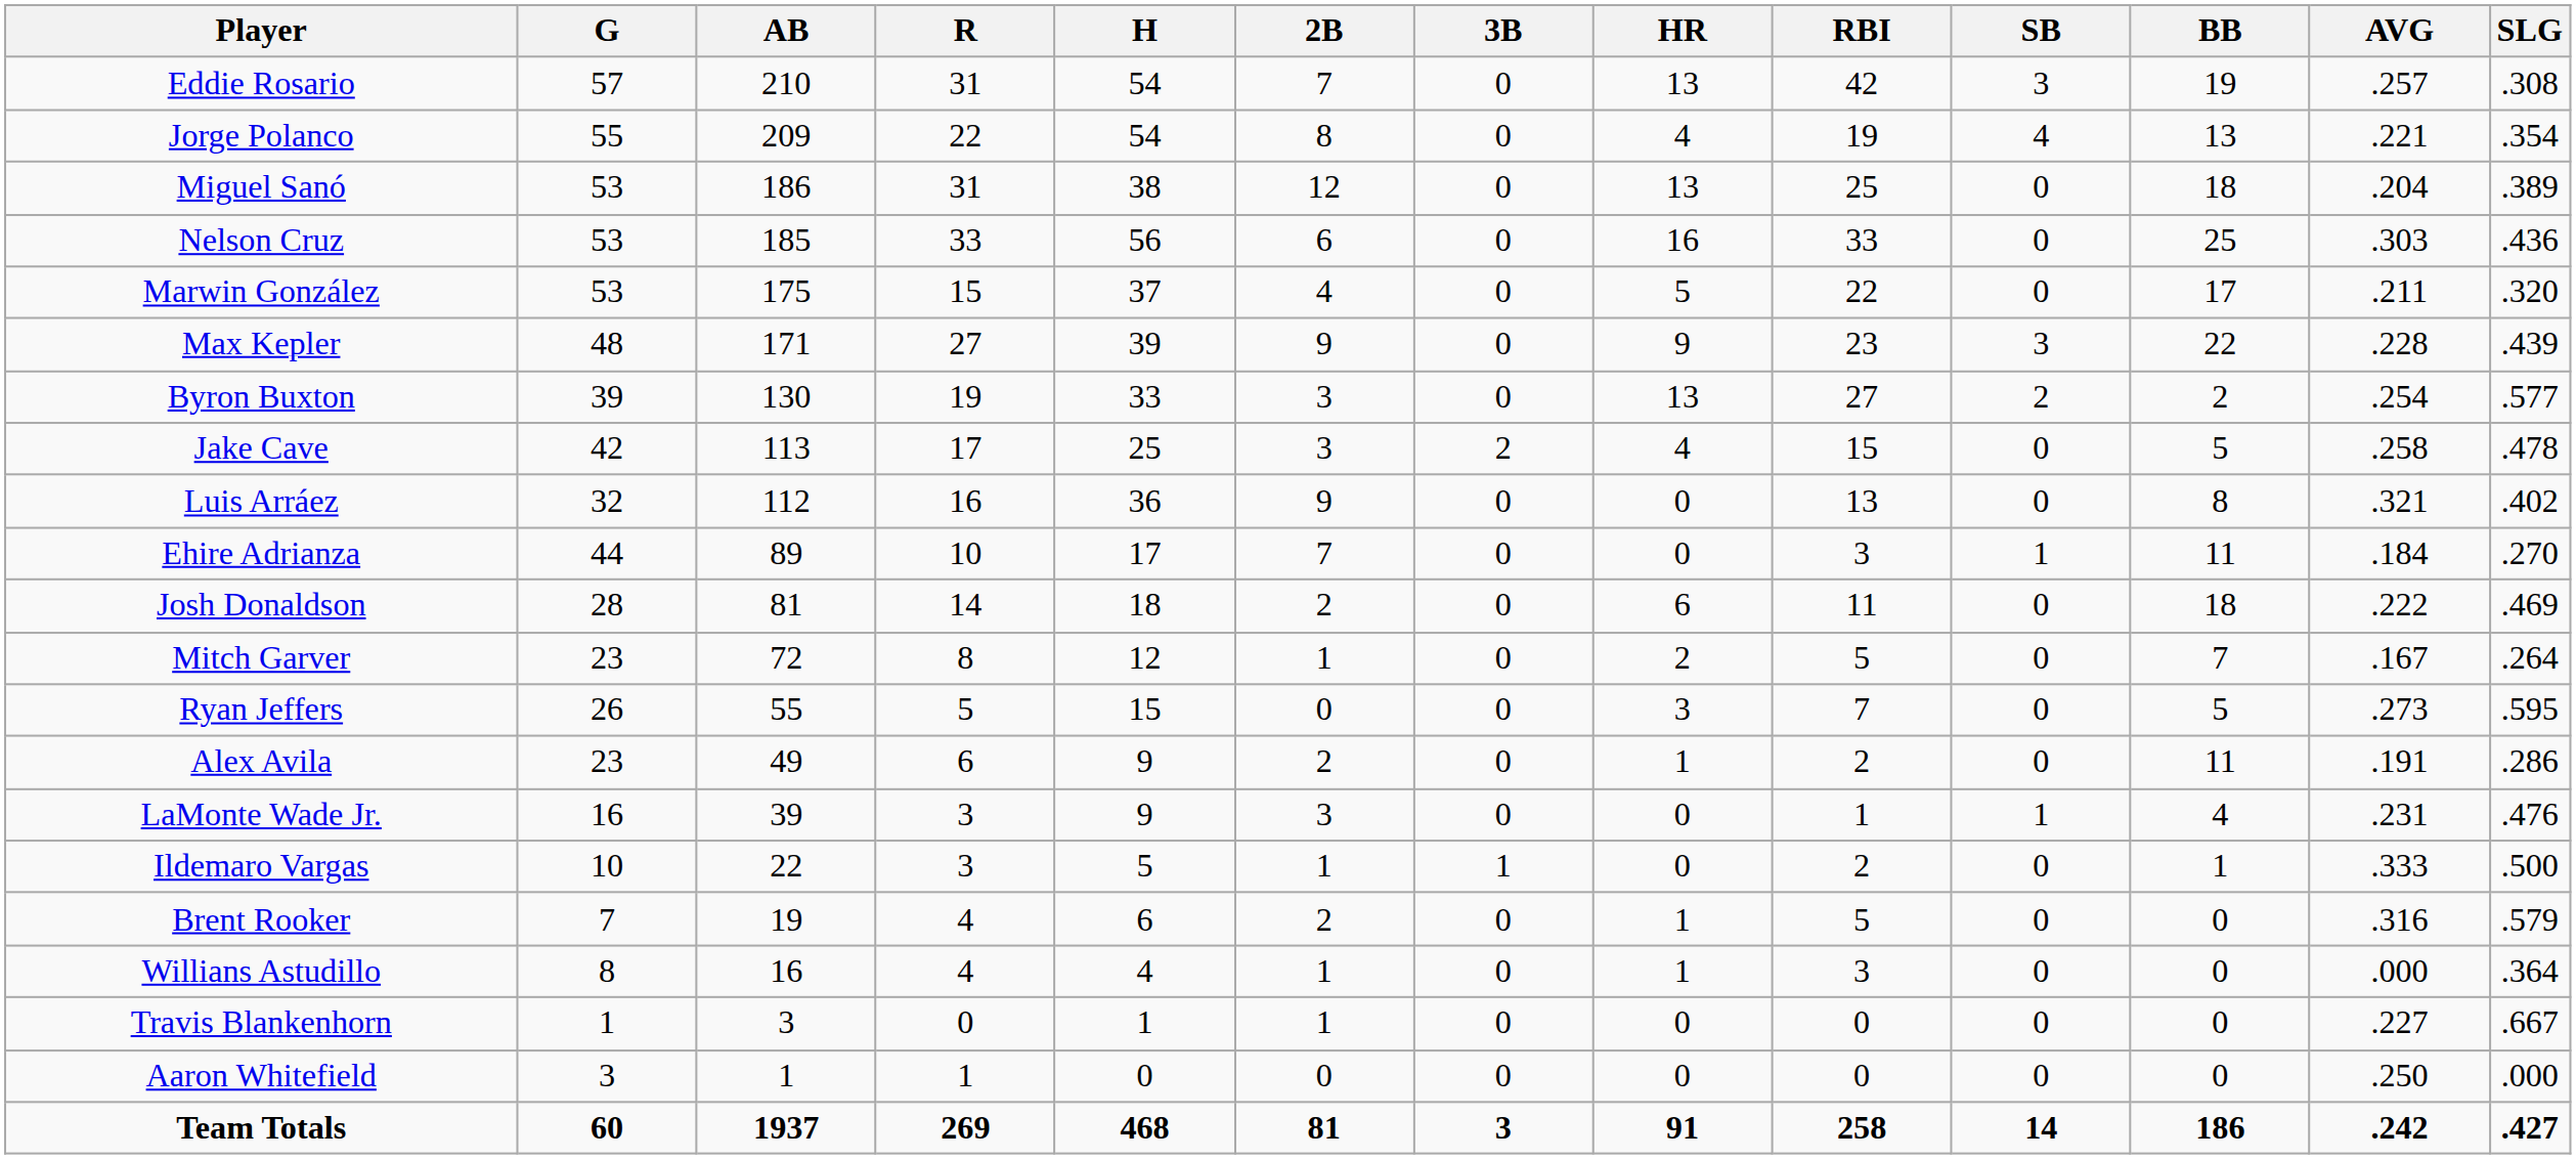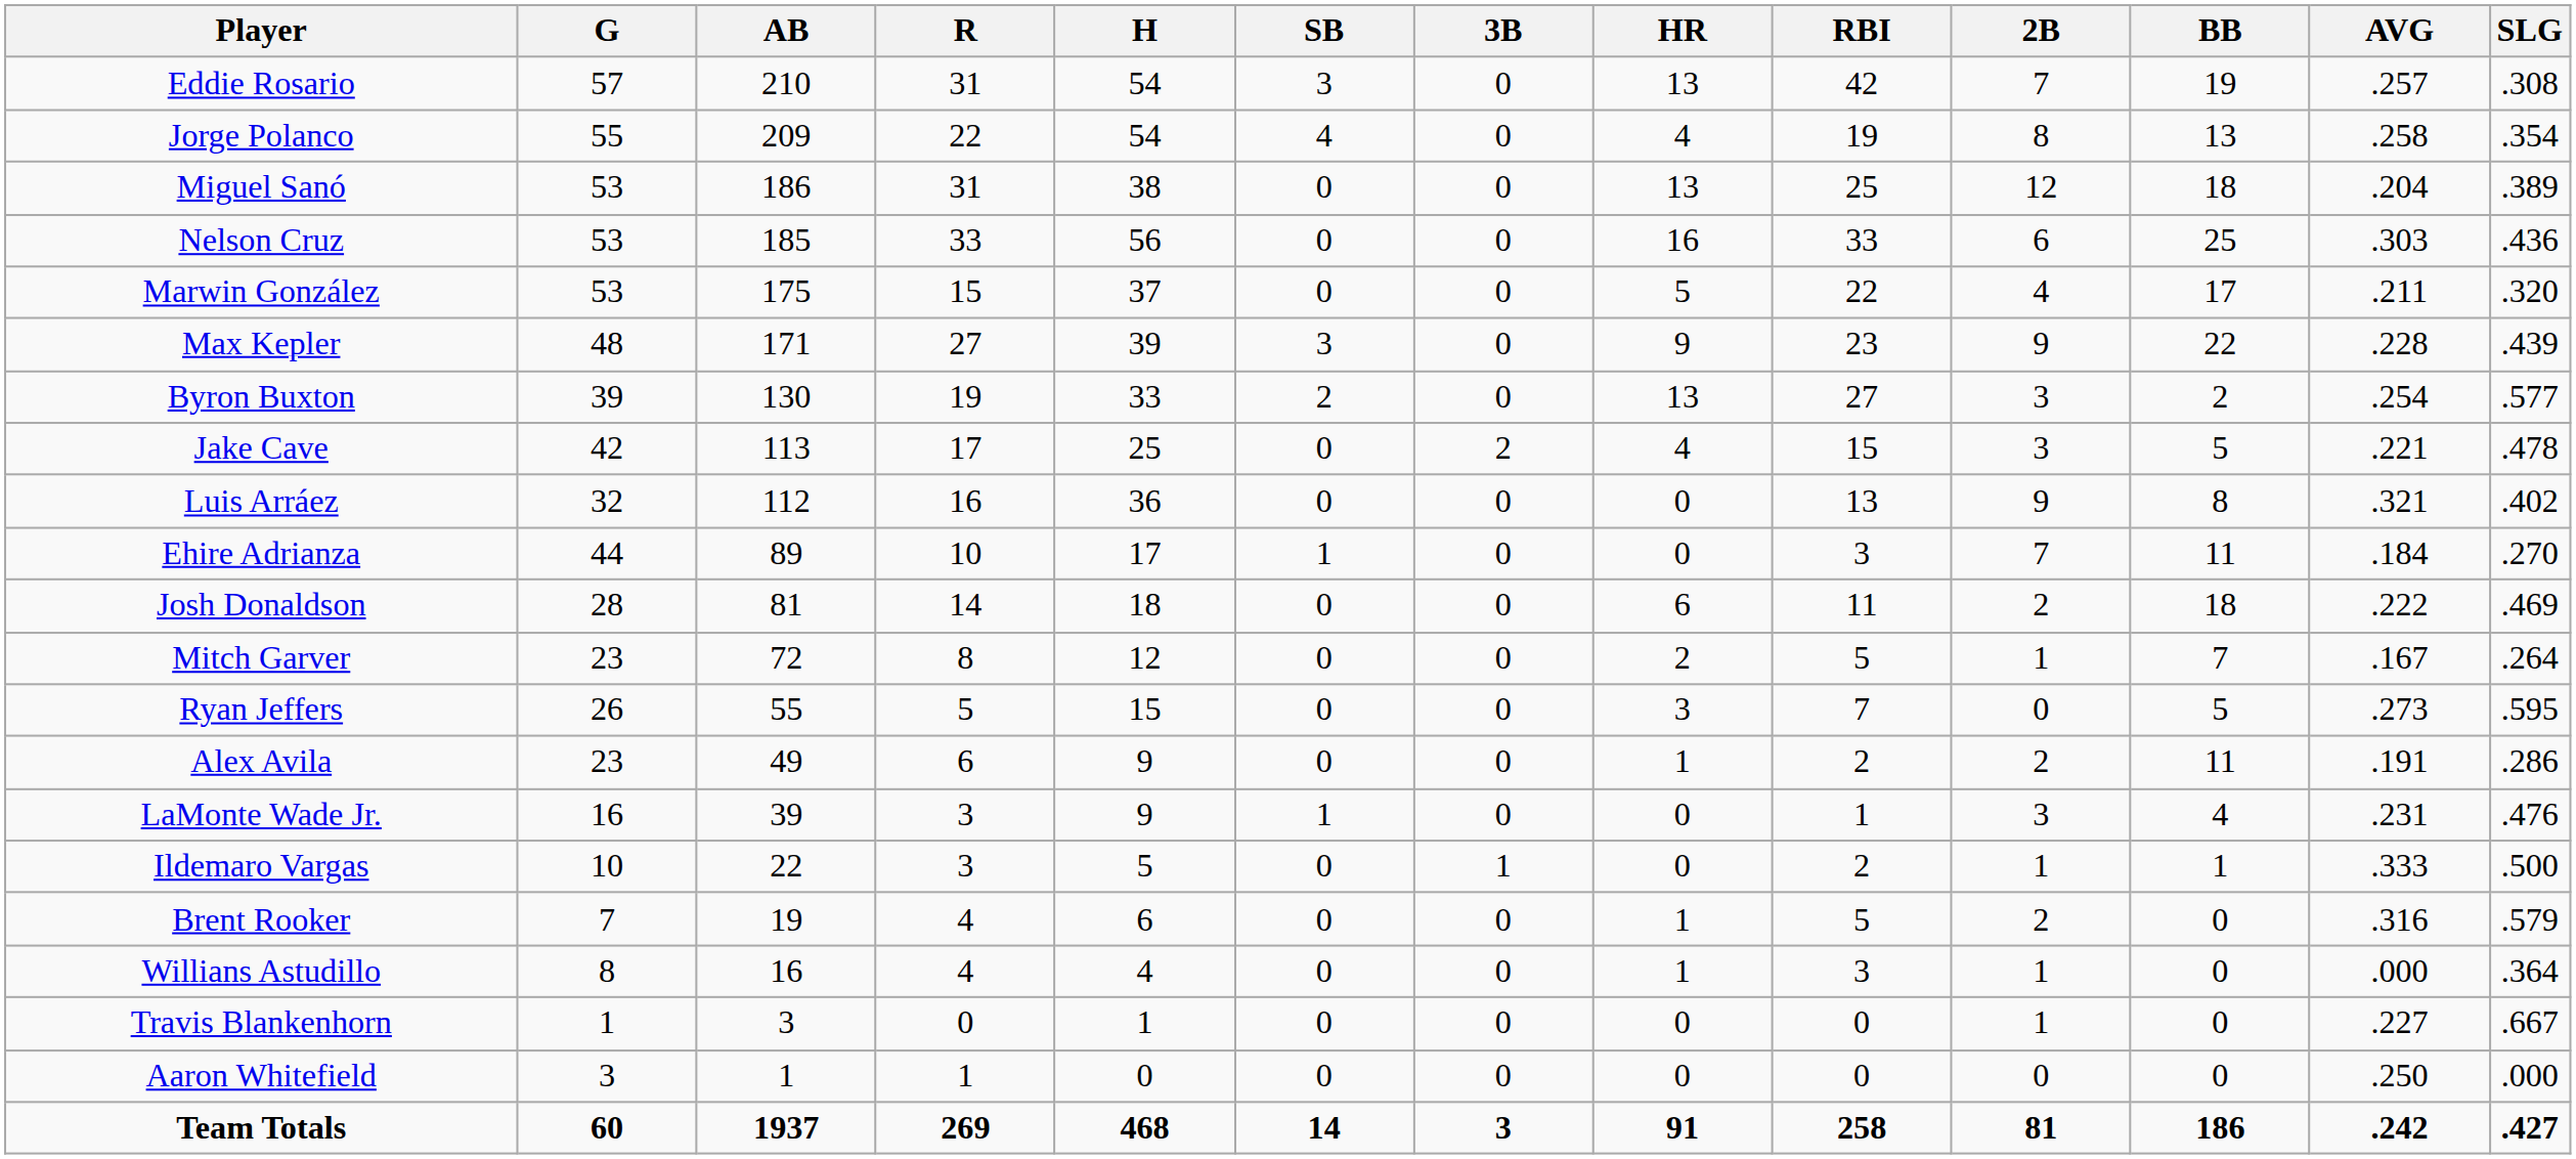columns swapped: 2B <-> SB
Jorge Polanco | AVG: .221 -> .258
Jake Cave | AVG: .258 -> .221
